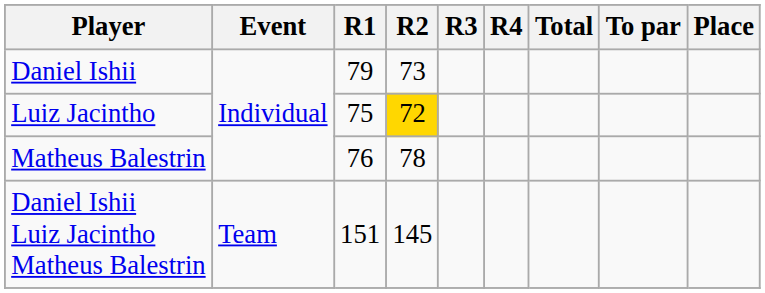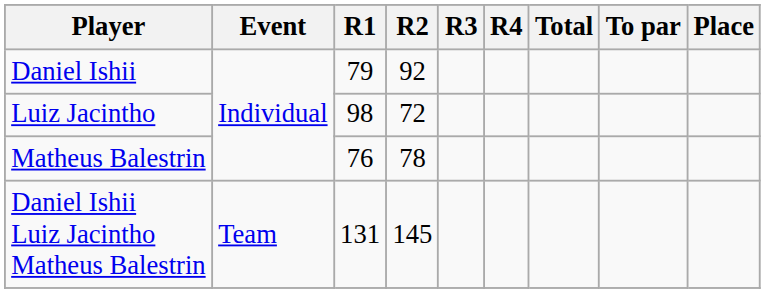Daniel Ishii | R2: 73 -> 92
Luiz Jacintho | R1: 75 -> 98
Luiz Jacintho | R2: gold background -> no background
Daniel Ishii Luiz Jacintho Matheus Balestrin | R1: 151 -> 131
